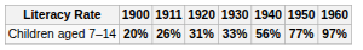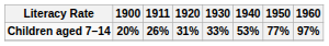20% | Literacy Rate: normal -> bold
20% | 1940: 56% -> 53%
